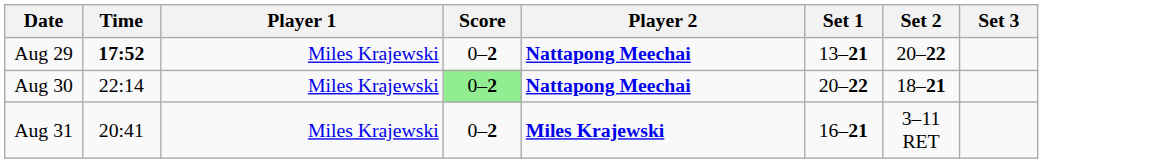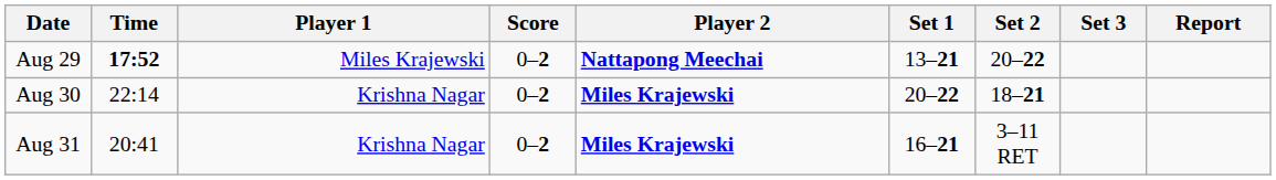+ column: Report
Aug 30 | Player 1: Miles Krajewski -> Krishna Nagar
Aug 30 | Score: lightgreen background -> no background
Aug 30 | Player 2: Nattapong Meechai -> Miles Krajewski
Aug 31 | Player 1: Miles Krajewski -> Krishna Nagar
